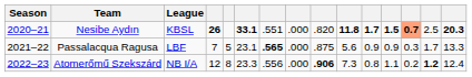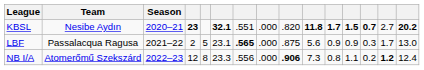columns swapped: Season <-> League
Nesibe Aydın | column 4: 26 -> 23
Nesibe Aydın | column 6: 33.1 -> 32.1
Nesibe Aydın | column 13: lightsalmon background -> no background
Nesibe Aydın | column 14: 2.5 -> 2.7
Nesibe Aydın | column 15: 20.3 -> 20.2
Passalacqua Ragusa | column 4: 7 -> 2
Passalacqua Ragusa | column 15: 13.3 -> 13.0
